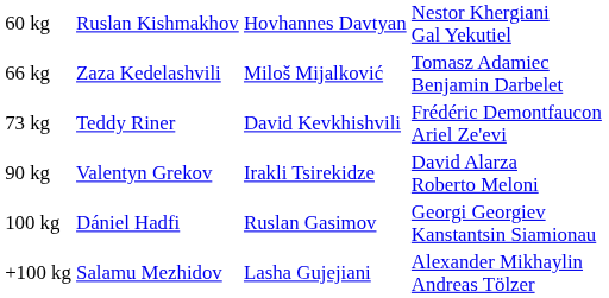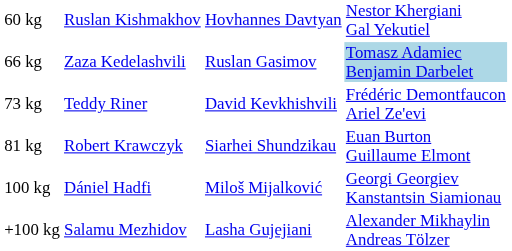66 kg | column 3: Miloš Mijalković -> Ruslan Gasimov
66 kg | column 4: no background -> lightblue background
+ row: 81 kg | Robert Krawczyk | Siarhei Shundzikau | Euan Burton Guillaume Elmont
- row: 90 kg | Valentyn Grekov | Irakli Tsirekidze | David Alarza Roberto Meloni
100 kg | column 3: Ruslan Gasimov -> Miloš Mijalković
